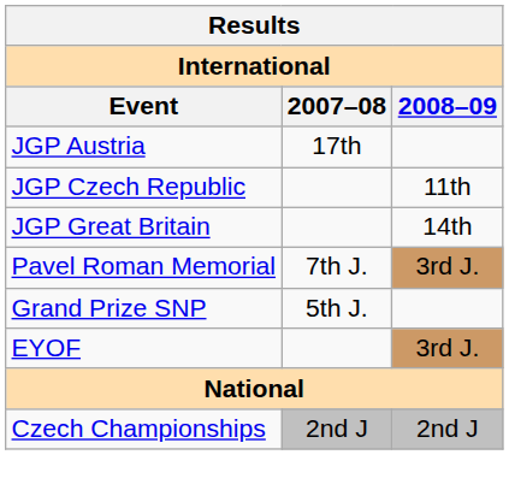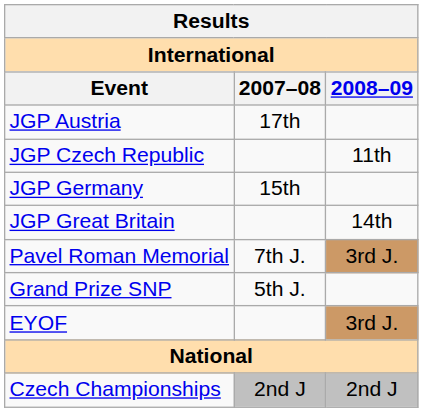+ row: JGP Germany | 15th
